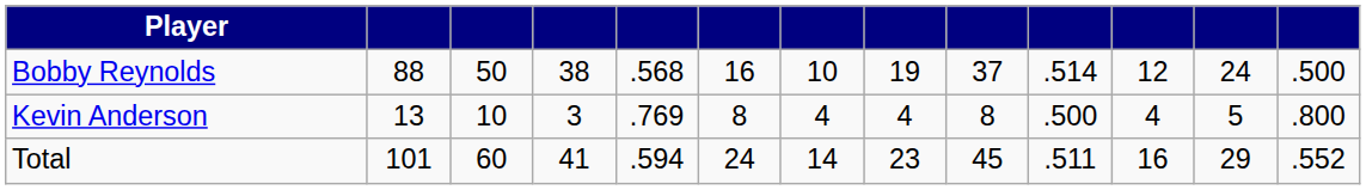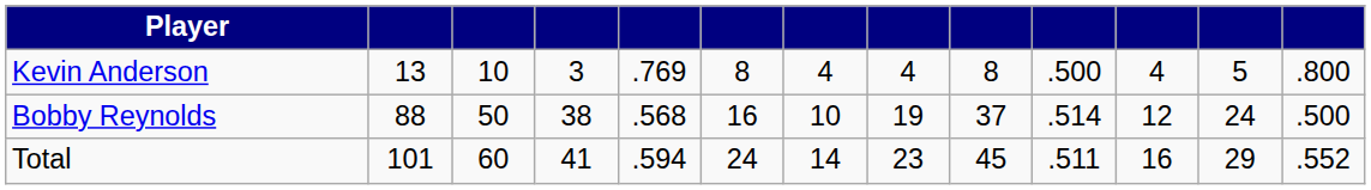rows swapped: Bobby Reynolds <-> Kevin Anderson
